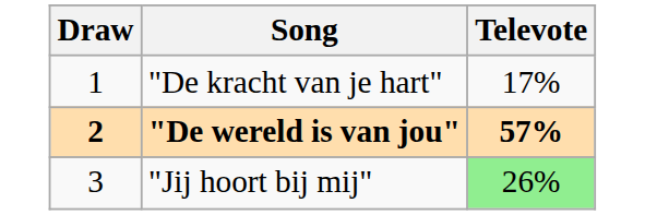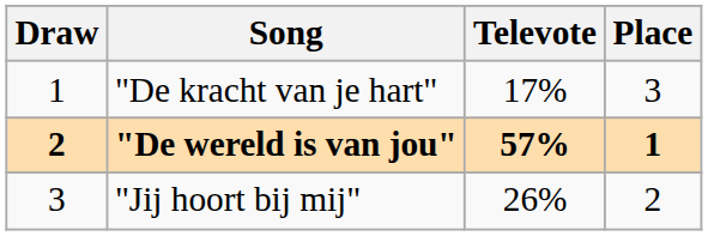+ column: Place | 3 | 1 | 2
"Jij hoort bij mij" | Televote: lightgreen background -> no background
